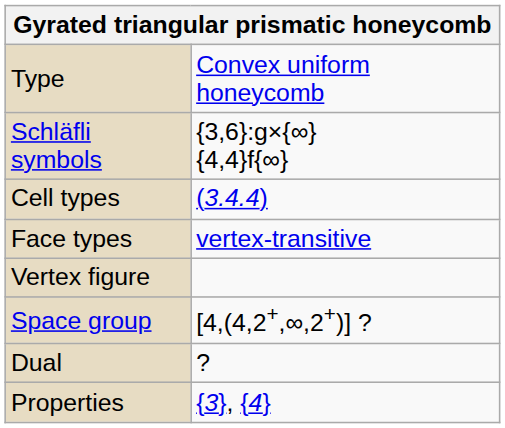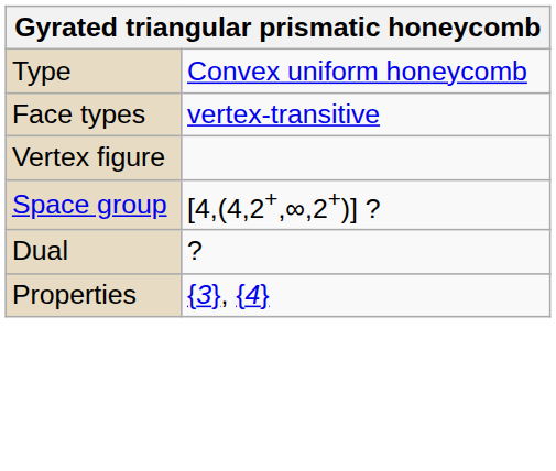- row: Schläfli symbols | {3,6}:g×{∞} {4,4}f{∞}
- row: Cell types | (3.4.4)
